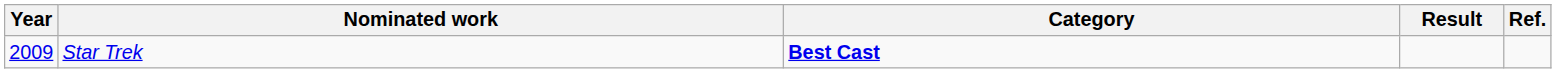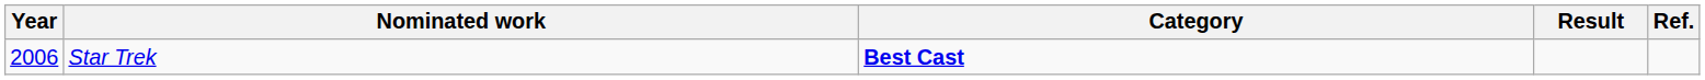Star Trek | Year: 2009 -> 2006
